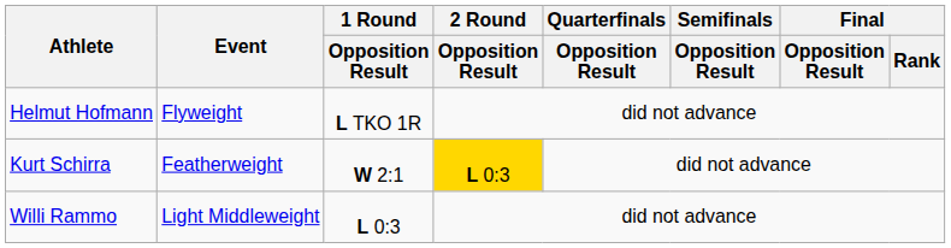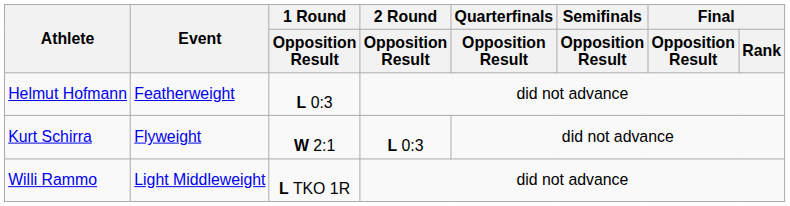Helmut Hofmann | Event: Flyweight -> Featherweight
Helmut Hofmann | 1 Round / Opposition Result: L TKO 1R -> L 0:3
Kurt Schirra | Event: Featherweight -> Flyweight
Kurt Schirra | 2 Round / Opposition Result: gold background -> no background
Willi Rammo | 1 Round / Opposition Result: L 0:3 -> L TKO 1R
